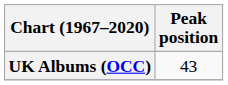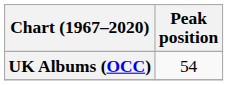UK Albums (OCC) | Peak position: 43 -> 54
